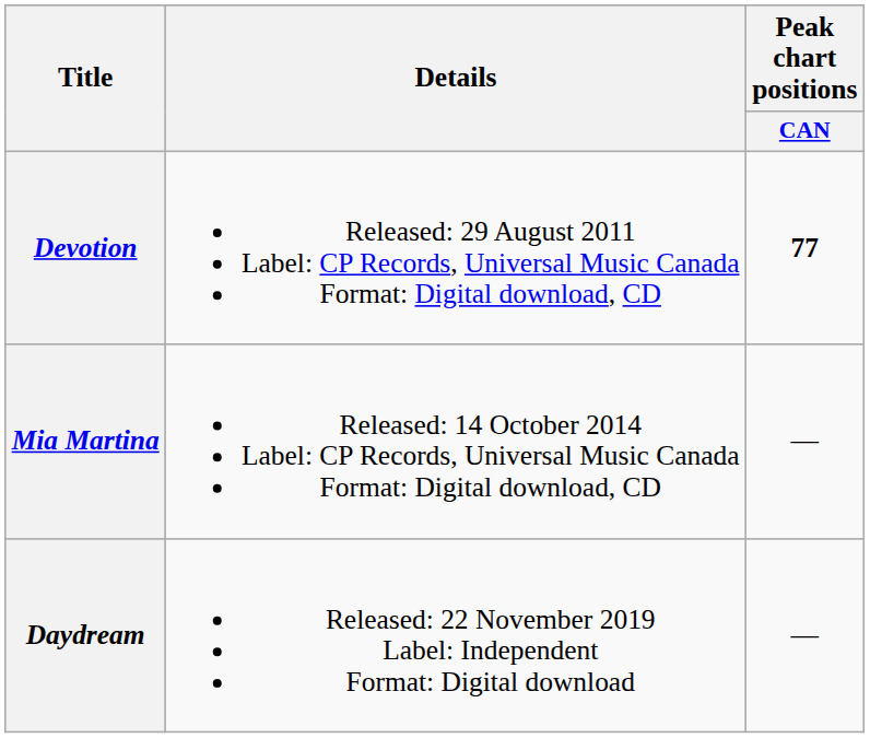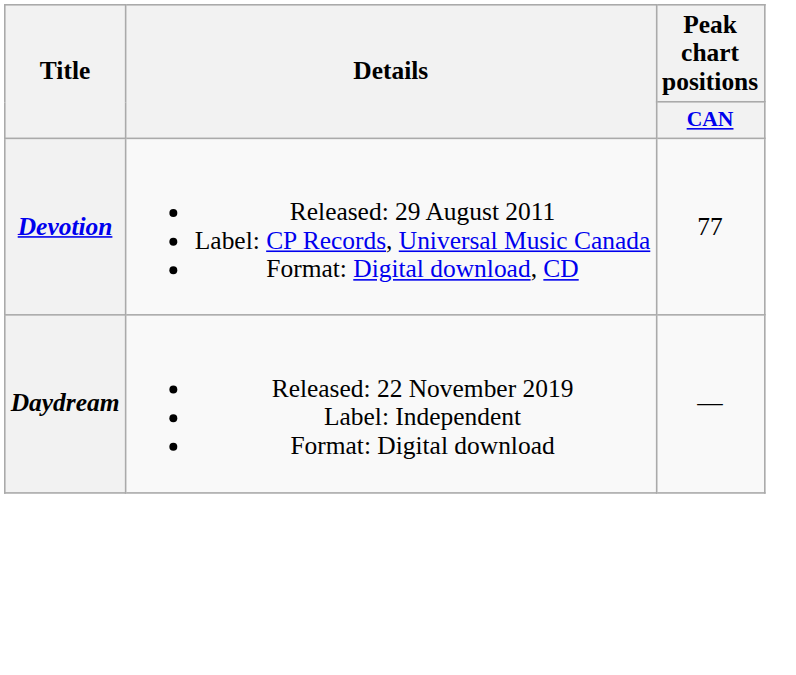Devotion | Peak chart positions / CAN: bold -> normal
- row: Mia Martina | Released: 14 October 2014 Label: CP Records, Universal Music Canada Format: Digital download, CD | —
